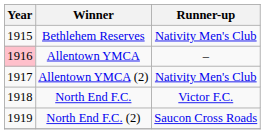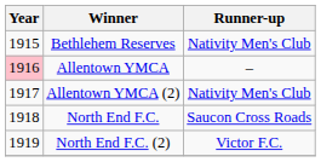North End F.C. | Runner-up: Victor F.C. -> Saucon Cross Roads
North End F.C. (2) | Runner-up: Saucon Cross Roads -> Victor F.C.
